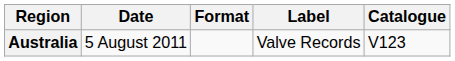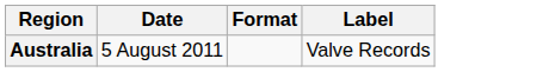- column: Catalogue | V123
